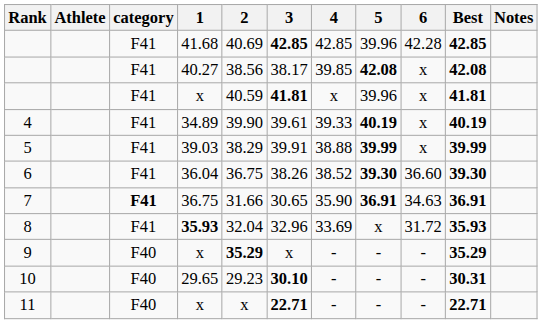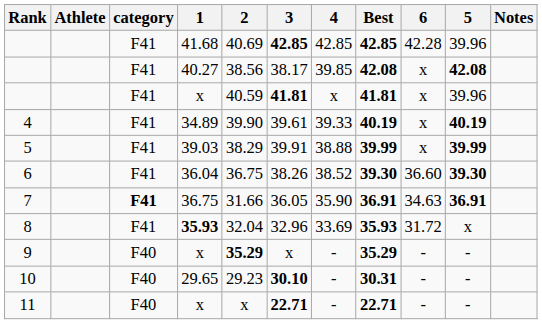columns swapped: 5 <-> Best
7 | 3: 30.65 -> 36.05
